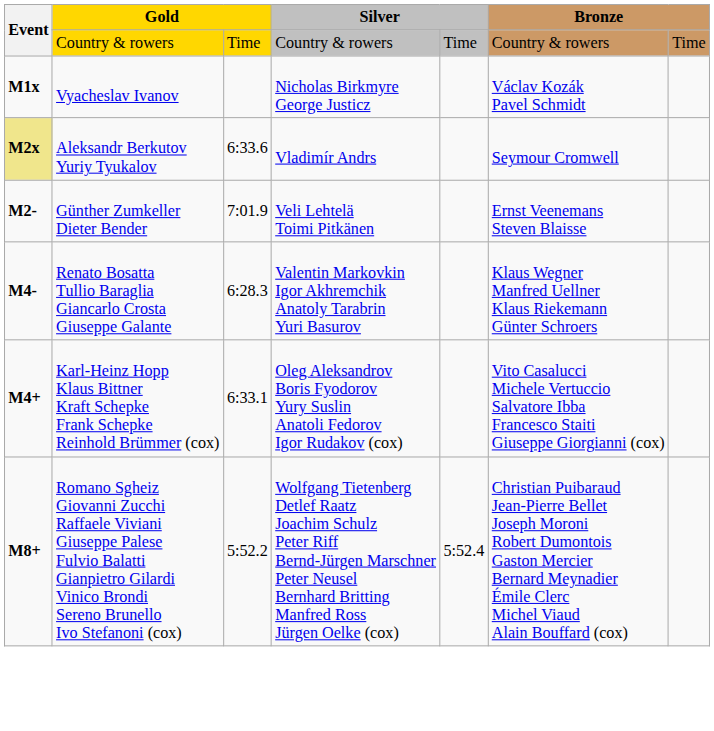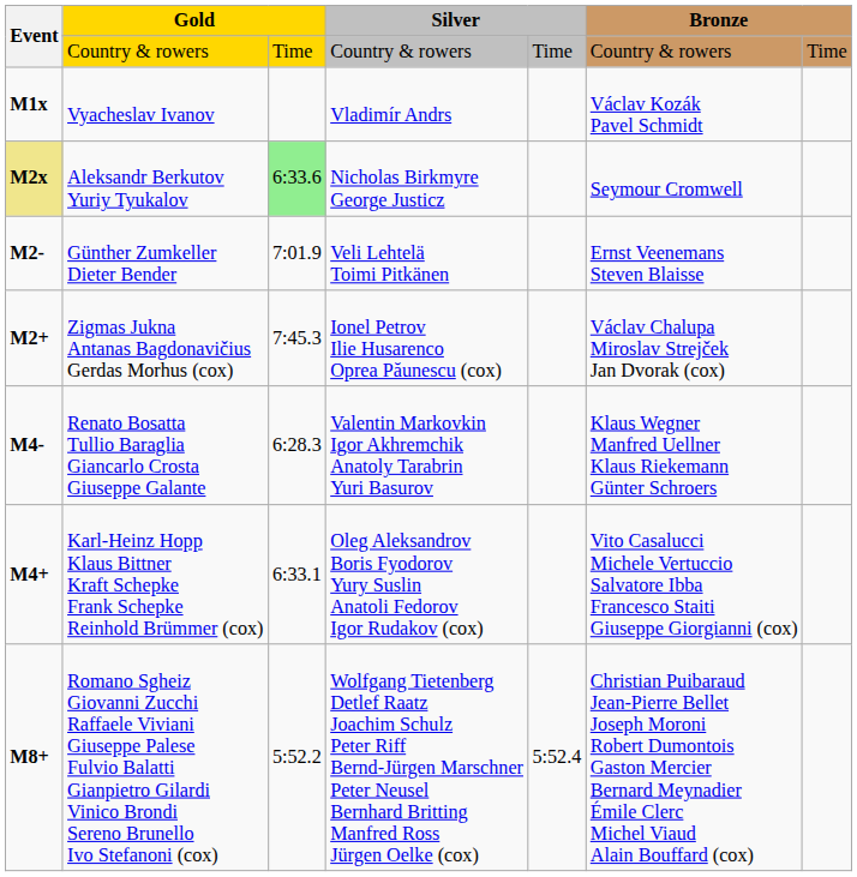Vyacheslav Ivanov | column 4: Nicholas Birkmyre George Justicz -> Vladimír Andrs
Aleksandr Berkutov Yuriy Tyukalov | column 3: no background -> lightgreen background
Aleksandr Berkutov Yuriy Tyukalov | column 4: Vladimír Andrs -> Nicholas Birkmyre George Justicz
+ row: M2+ | Zigmas Jukna Antanas Bagdonavičius Gerdas Morhus (cox) | 7:45.3 | Ionel Petrov Ilie Husarenco Oprea Păunescu (cox) | Václav Chalupa Miroslav Strejček Jan Dvorak (cox)
